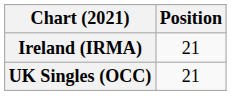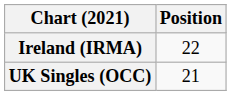Ireland (IRMA) | Position: 21 -> 22
